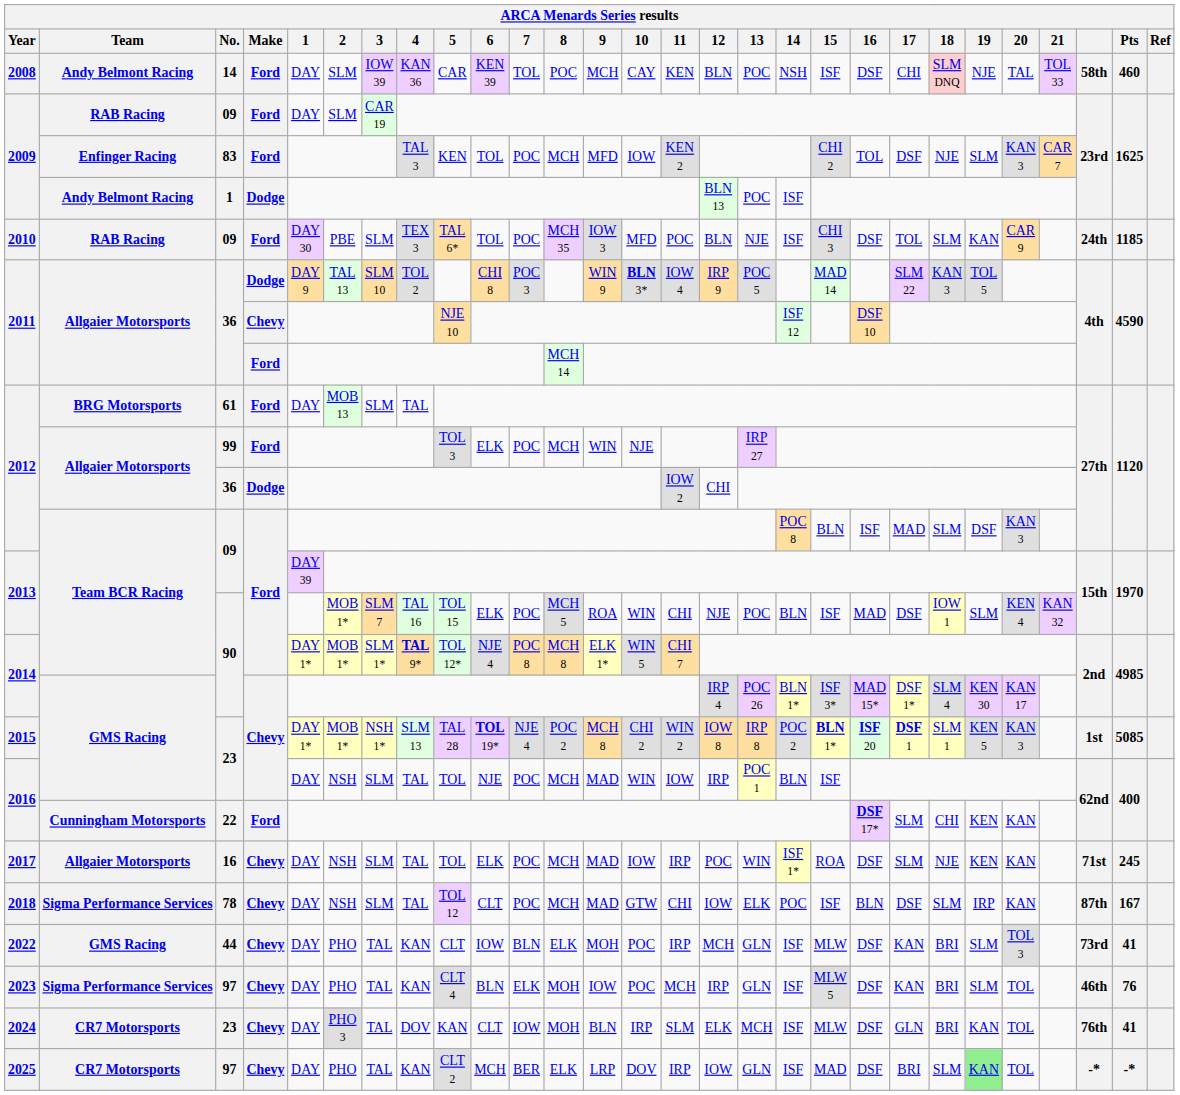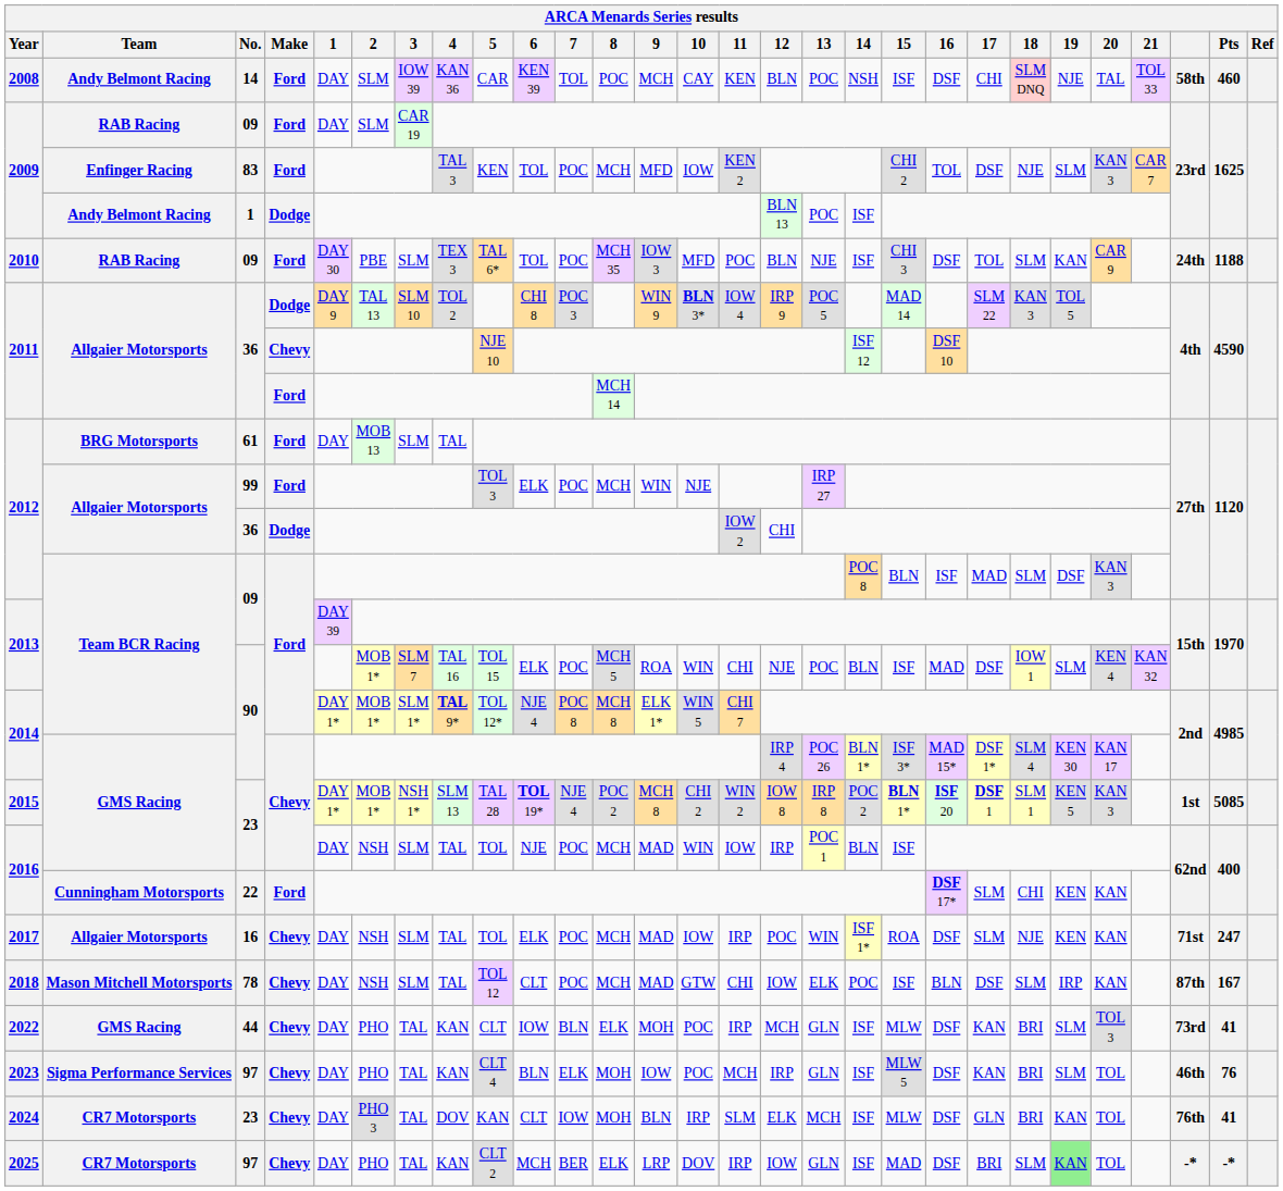2010 | Pts: 1185 -> 1188
2017 | Pts: 245 -> 247
2018 | Team: Sigma Performance Services -> Mason Mitchell Motorsports
